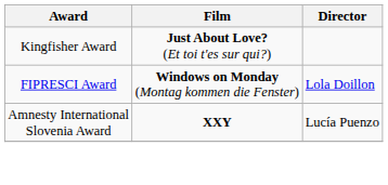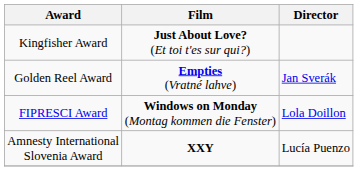+ row: Golden Reel Award | Empties (Vratné lahve) | Jan Sverák
